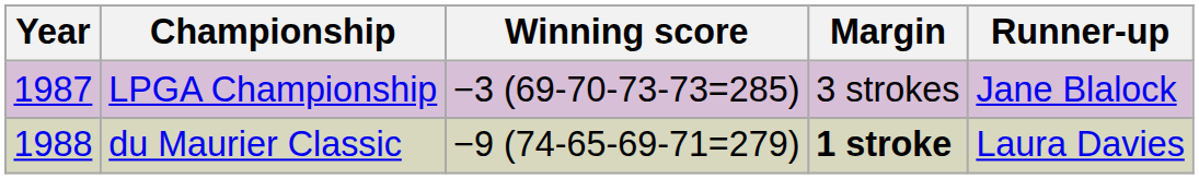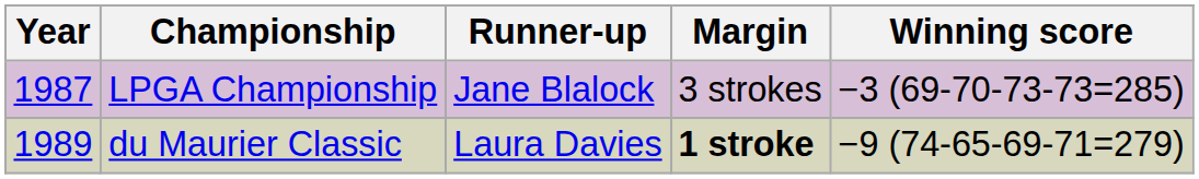columns swapped: Winning score <-> Runner-up
du Maurier Classic | Year: 1988 -> 1989
